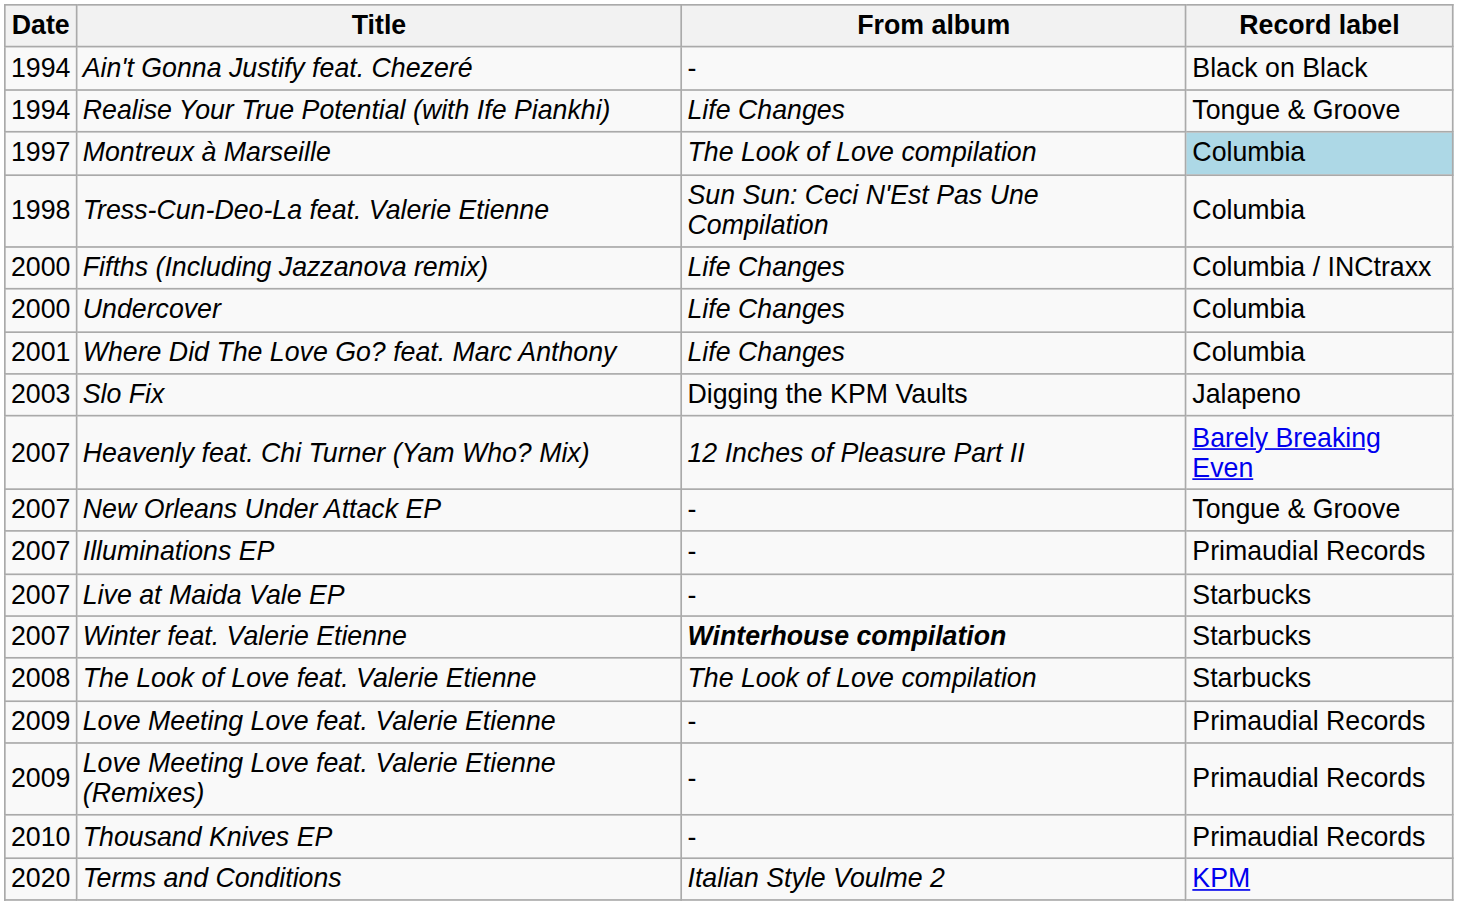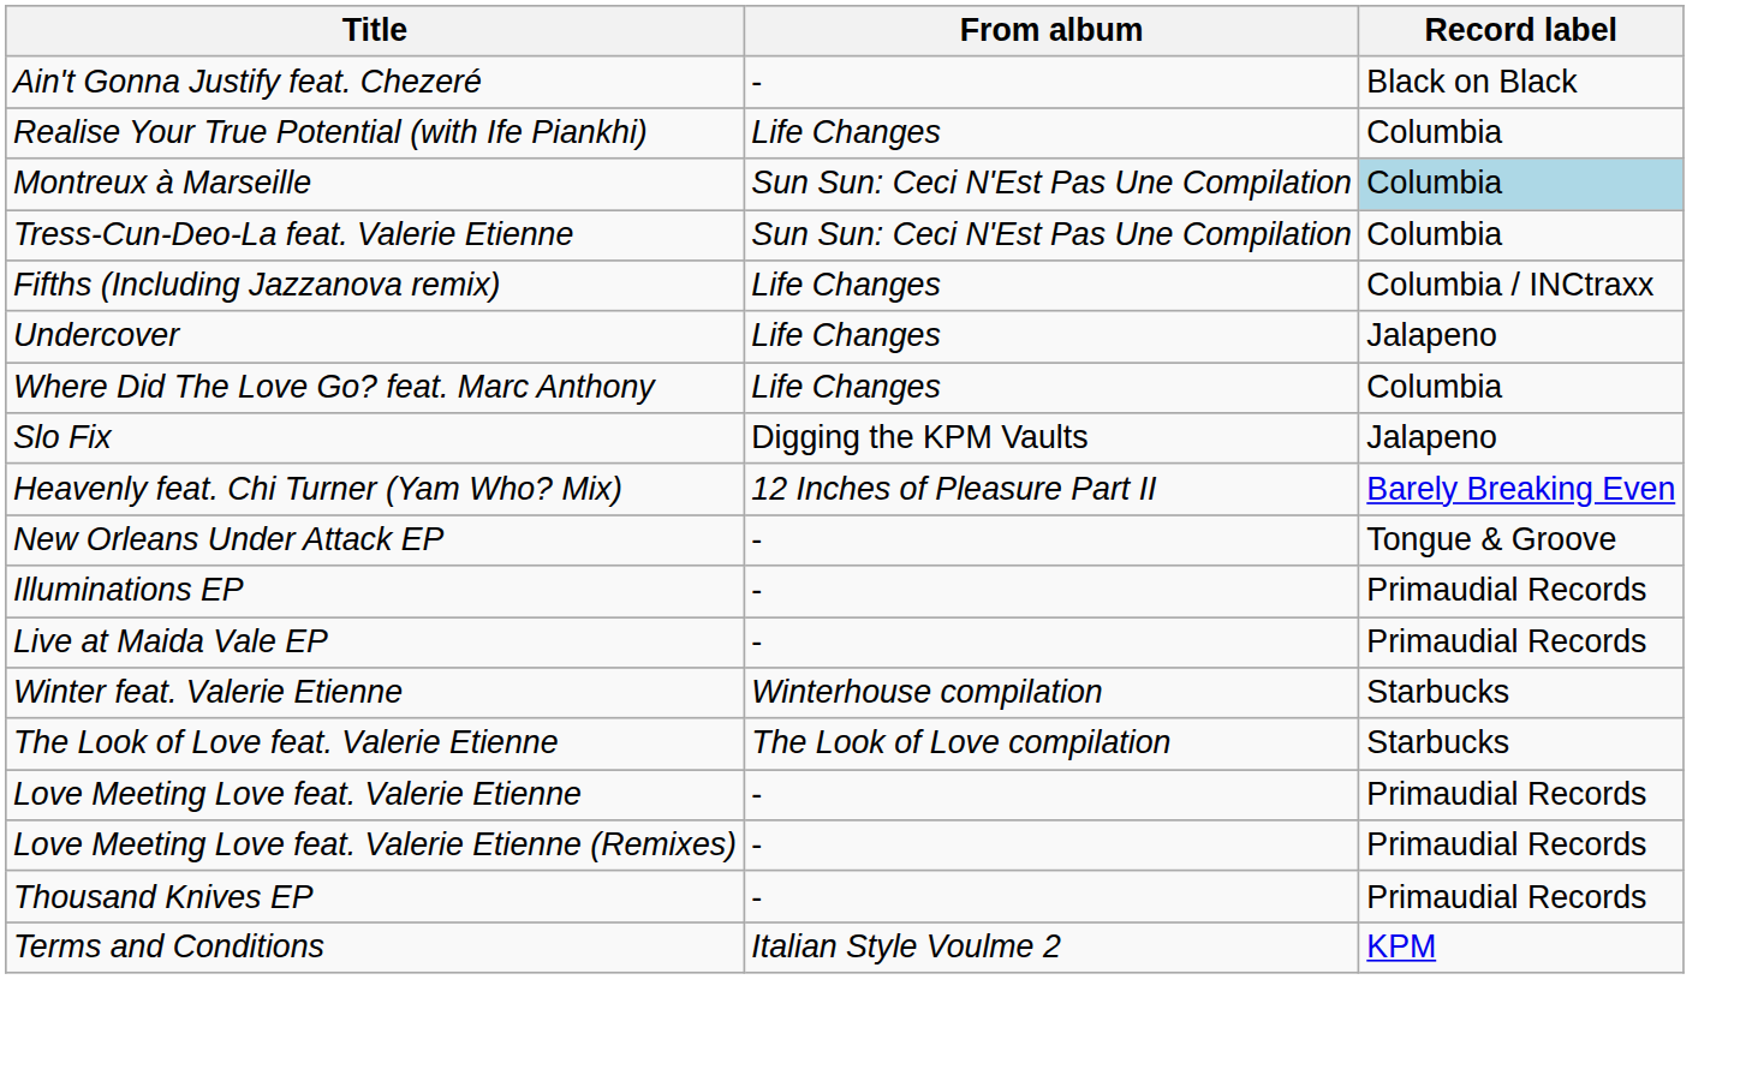- column: Date | 1994 | 1994 | 1997 | 1998 | 2000 | 2000 | 2001 | 2003 | 2007 | 2007 | 2007 | 2007 | 2007 | 2008 | 2009 | 2009 | 2010 | 2020
Realise Your True Potential (with Ife Piankhi) | Record label: Tongue & Groove -> Columbia
Montreux à Marseille | From album: The Look of Love compilation -> Sun Sun: Ceci N'Est Pas Une Compilation
Undercover | Record label: Columbia -> Jalapeno
Live at Maida Vale EP | Record label: Starbucks -> Primaudial Records
Winter feat. Valerie Etienne | From album: bold -> normal
